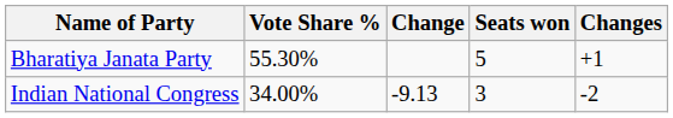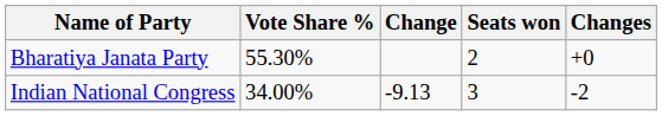Bharatiya Janata Party | Seats won: 5 -> 2
Bharatiya Janata Party | Changes: +1 -> +0
